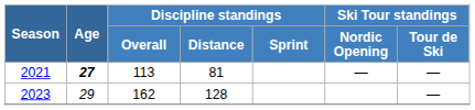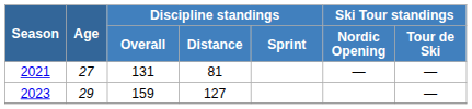2021 | Age: bold -> normal
2021 | Discipline standings / Overall: 113 -> 131
2023 | Discipline standings / Overall: 162 -> 159
2023 | Discipline standings / Distance: 128 -> 127
